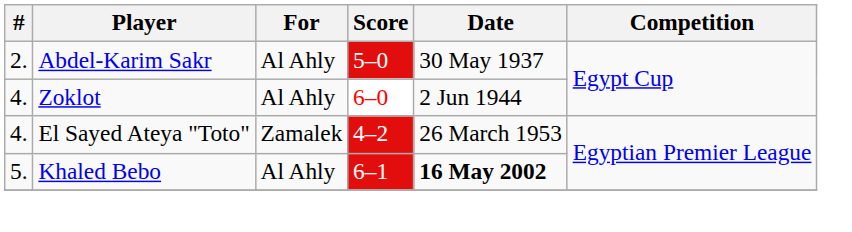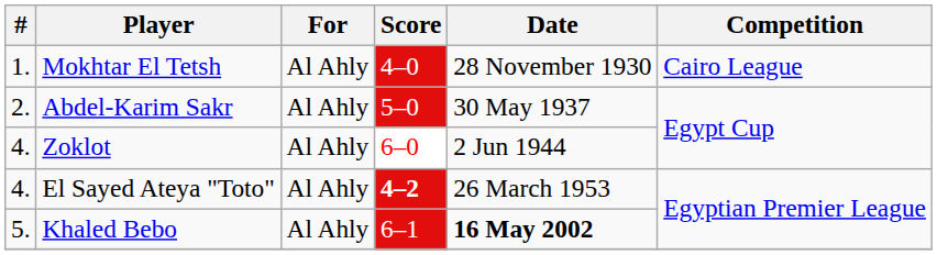+ row: 1. | Mokhtar El Tetsh | Al Ahly | 4–0 | 28 November 1930 | Cairo League
El Sayed Ateya "Toto" | For: Zamalek -> Al Ahly
El Sayed Ateya "Toto" | Score: normal -> bold
